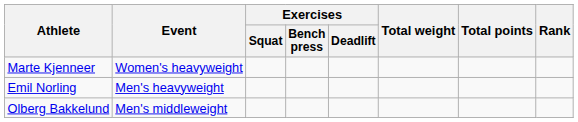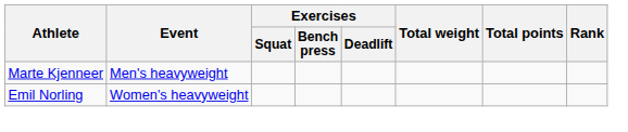Marte Kjenneer | Event: Women's heavyweight -> Men's heavyweight
Emil Norling | Event: Men's heavyweight -> Women's heavyweight
- row: Olberg Bakkelund | Men's middleweight
